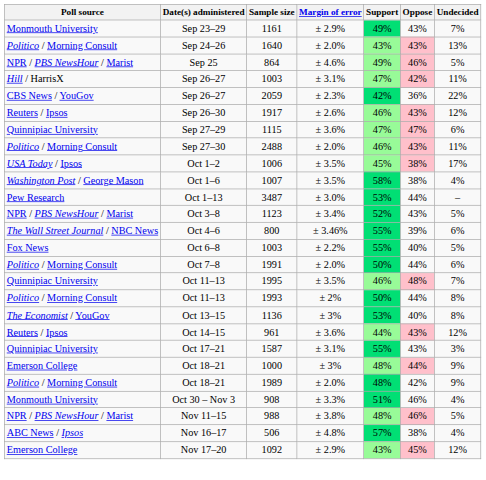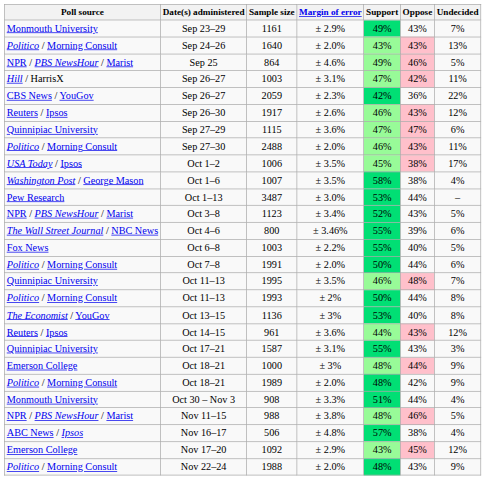908 | Oppose: 46% -> 44%
+ row: Politico / Morning Consult | Nov 22–24 | 1988 | ± 2.0% | 48% | 43% | 9%
